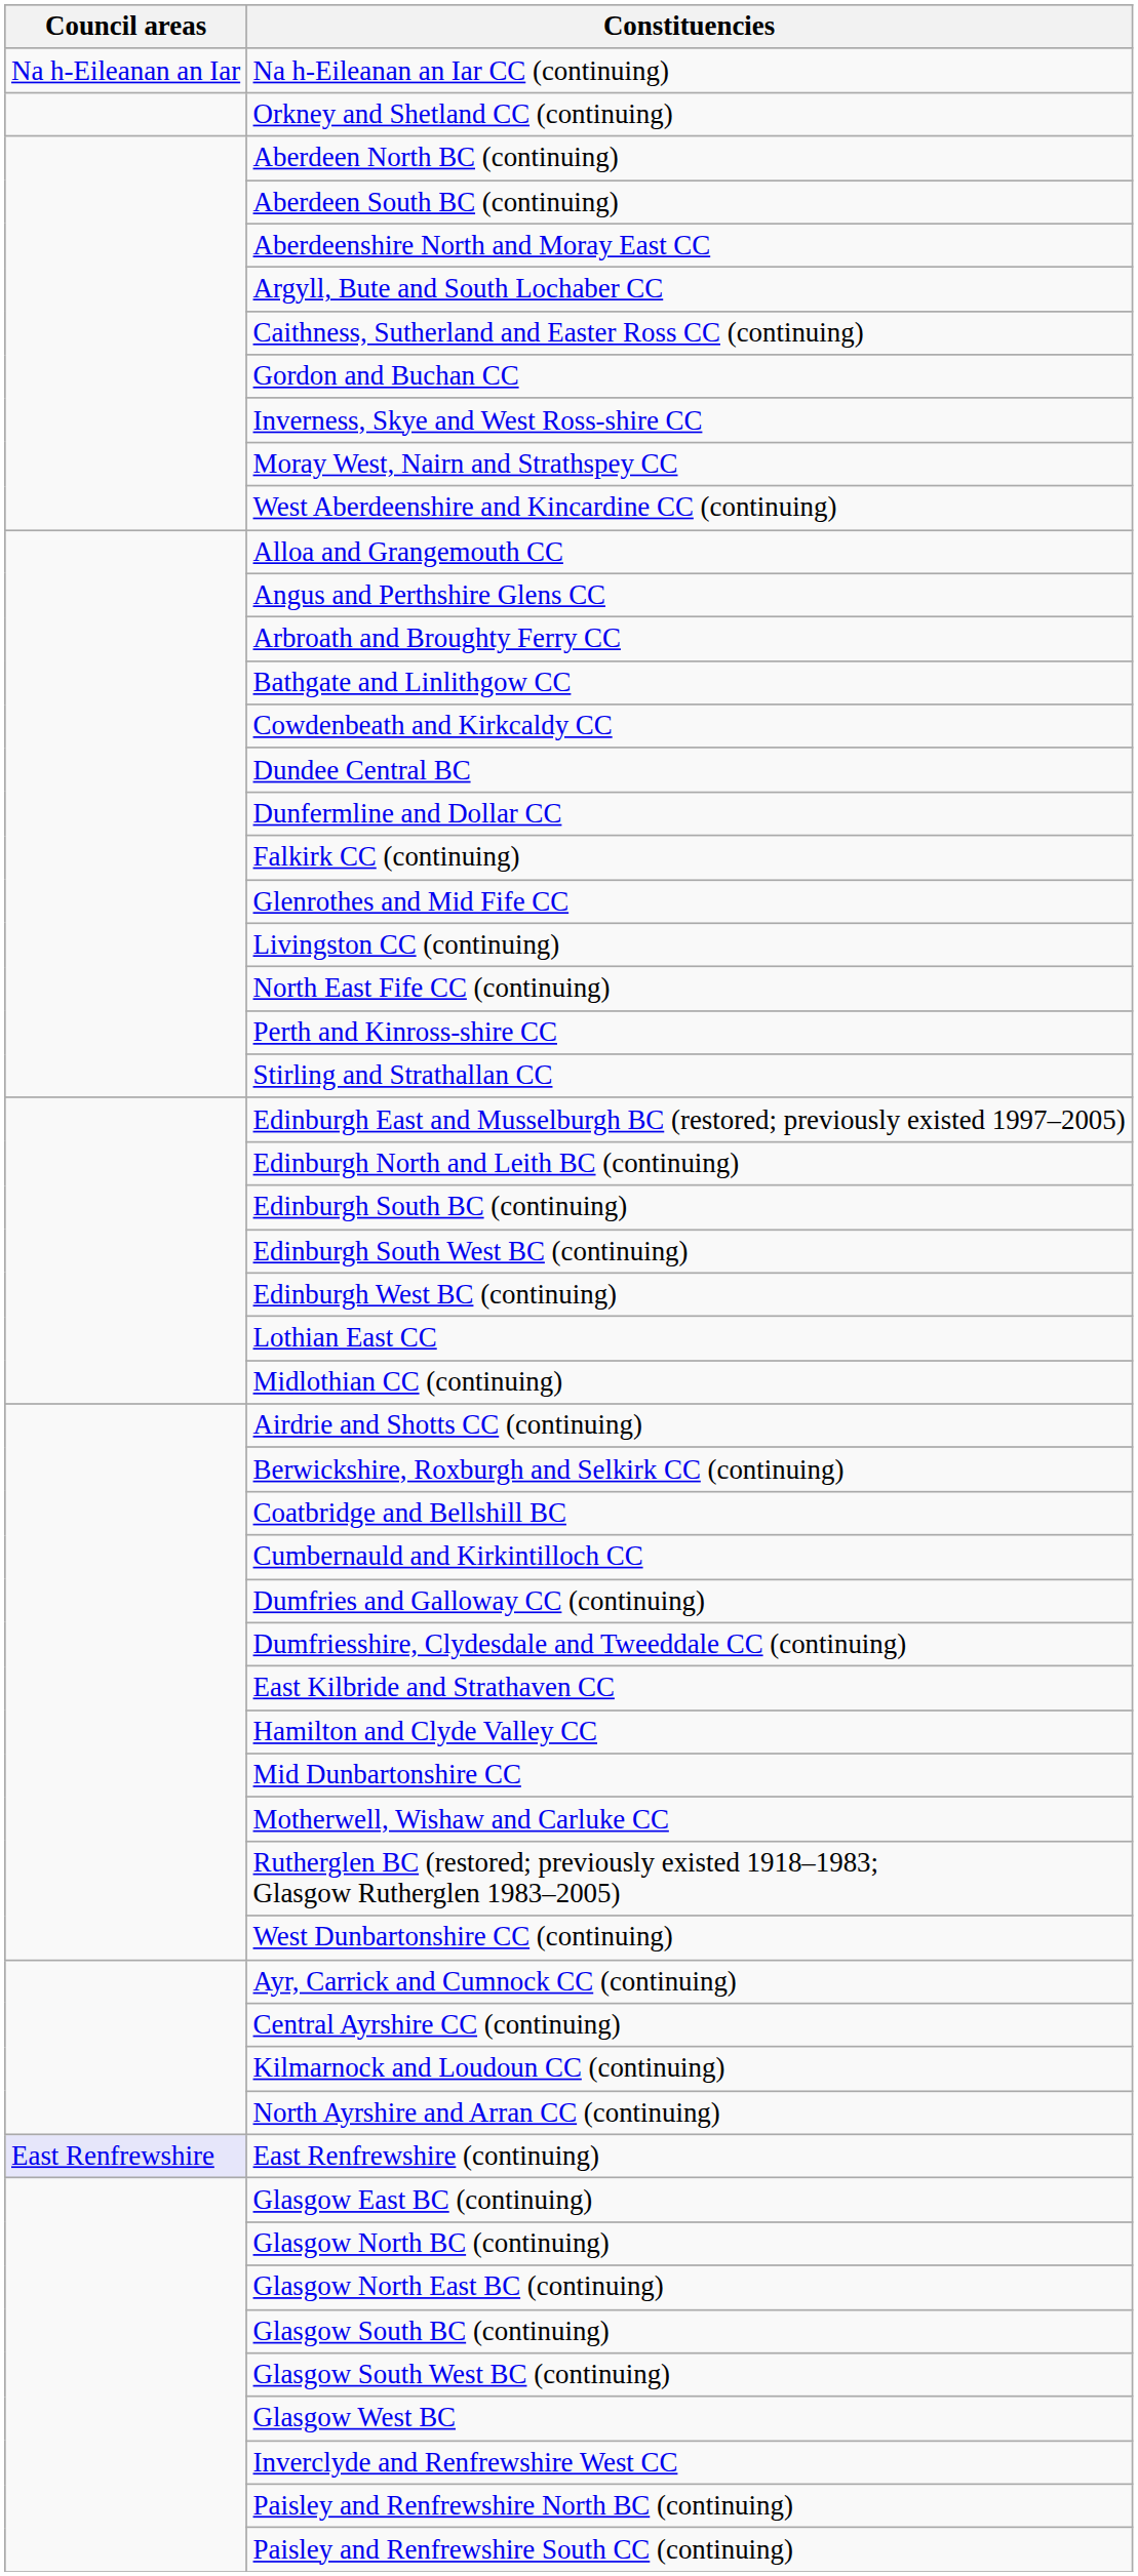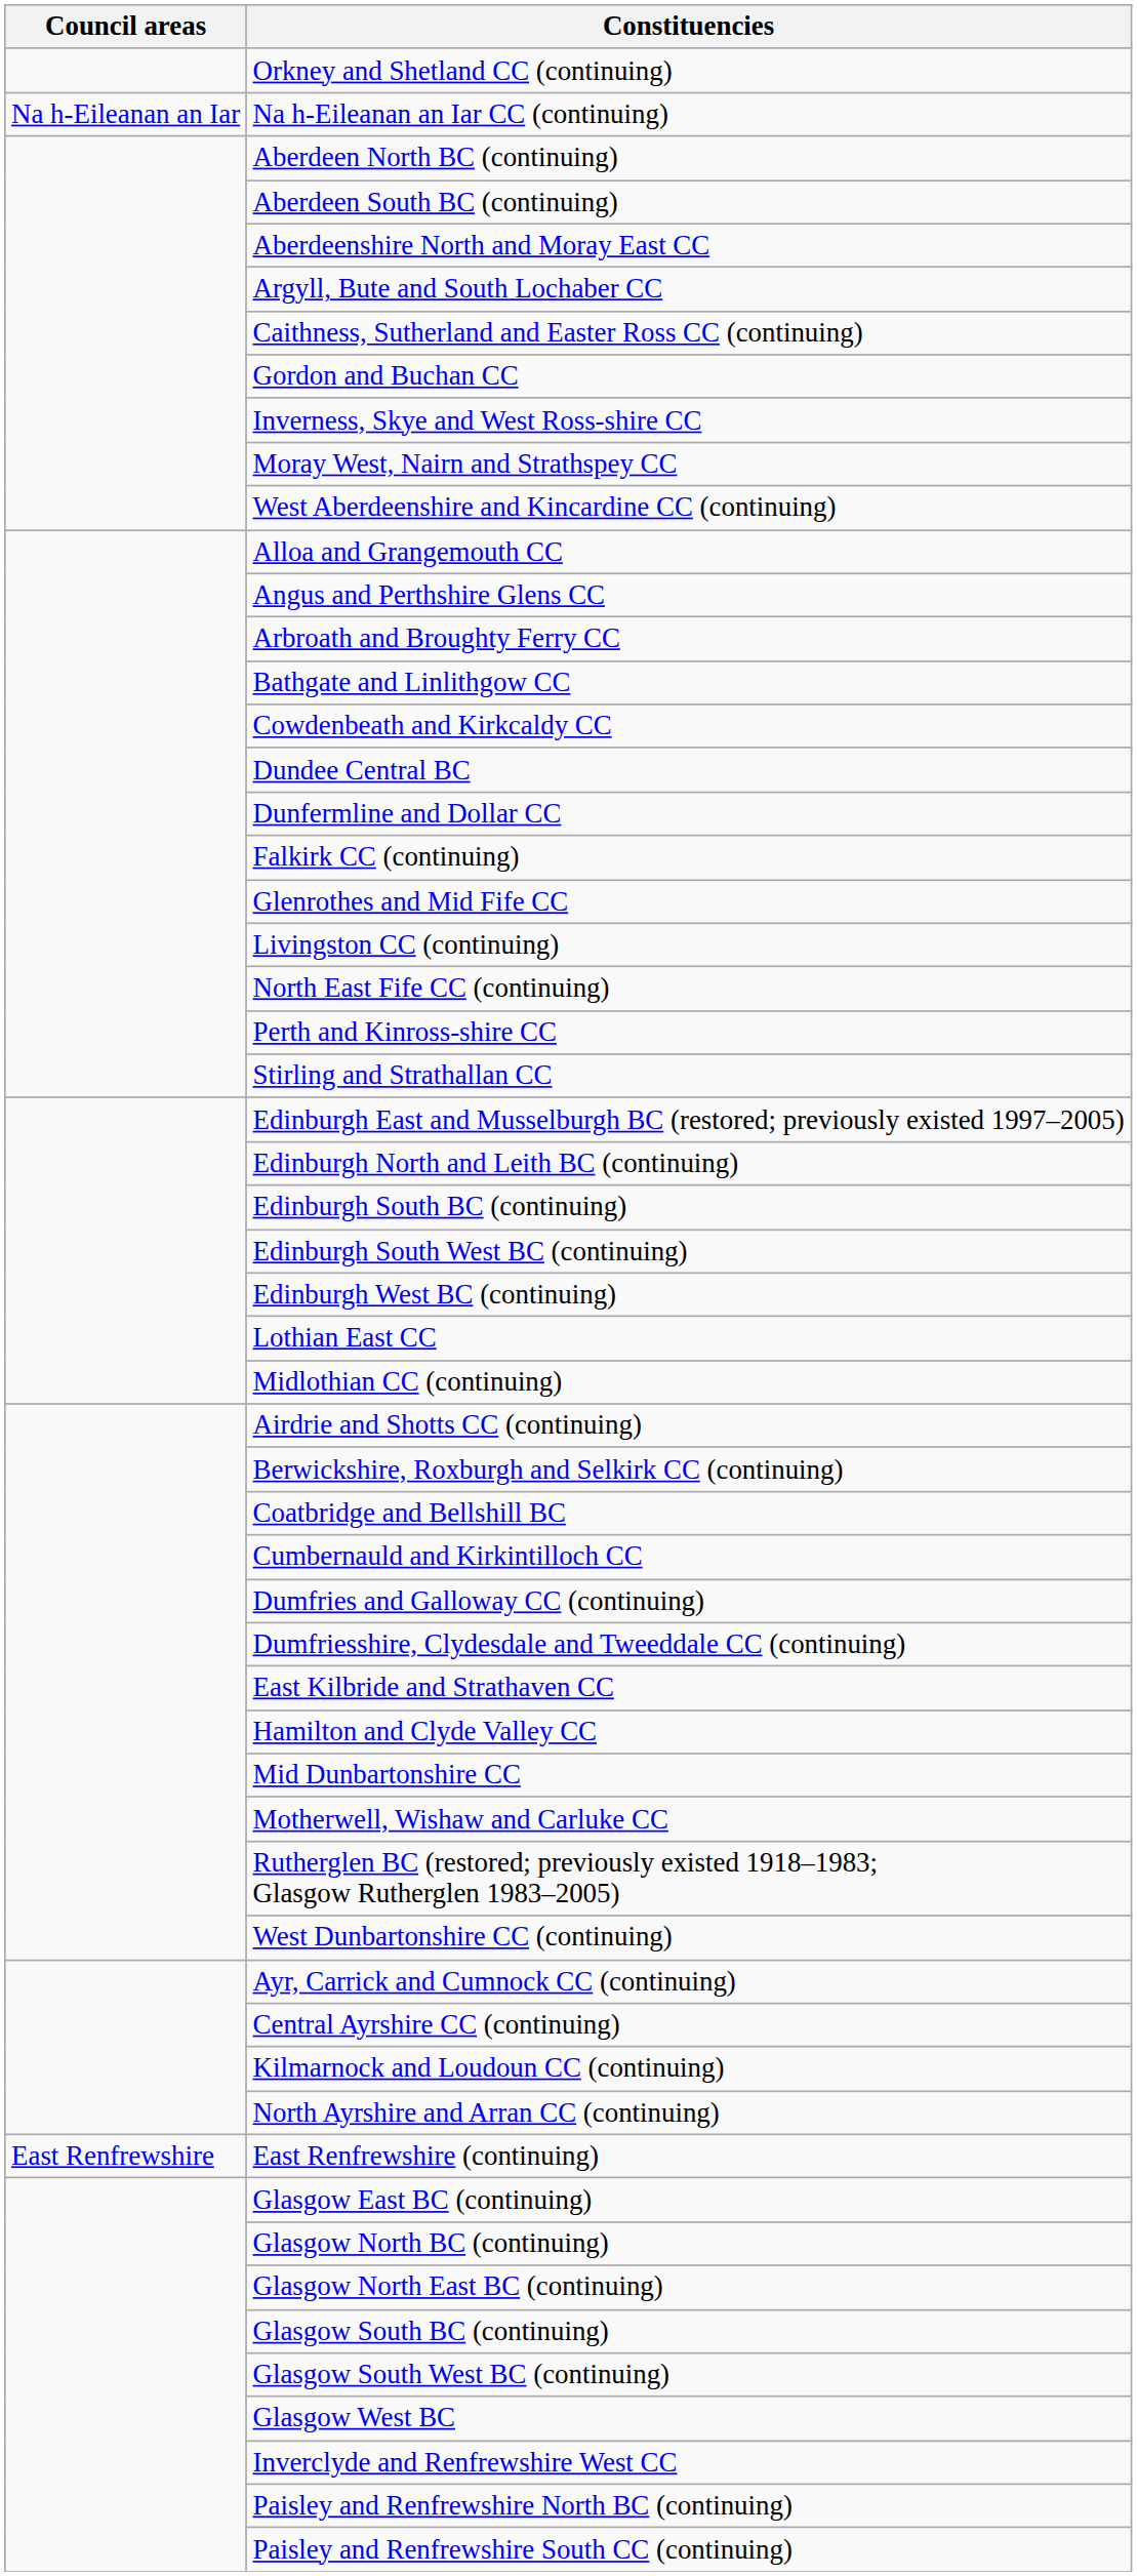rows swapped: Orkney and Shetland CC (continuing) <-> Na h-Eileanan an Iar CC (continuing)
East Renfrewshire (continuing) | Council areas: lavender background -> no background
